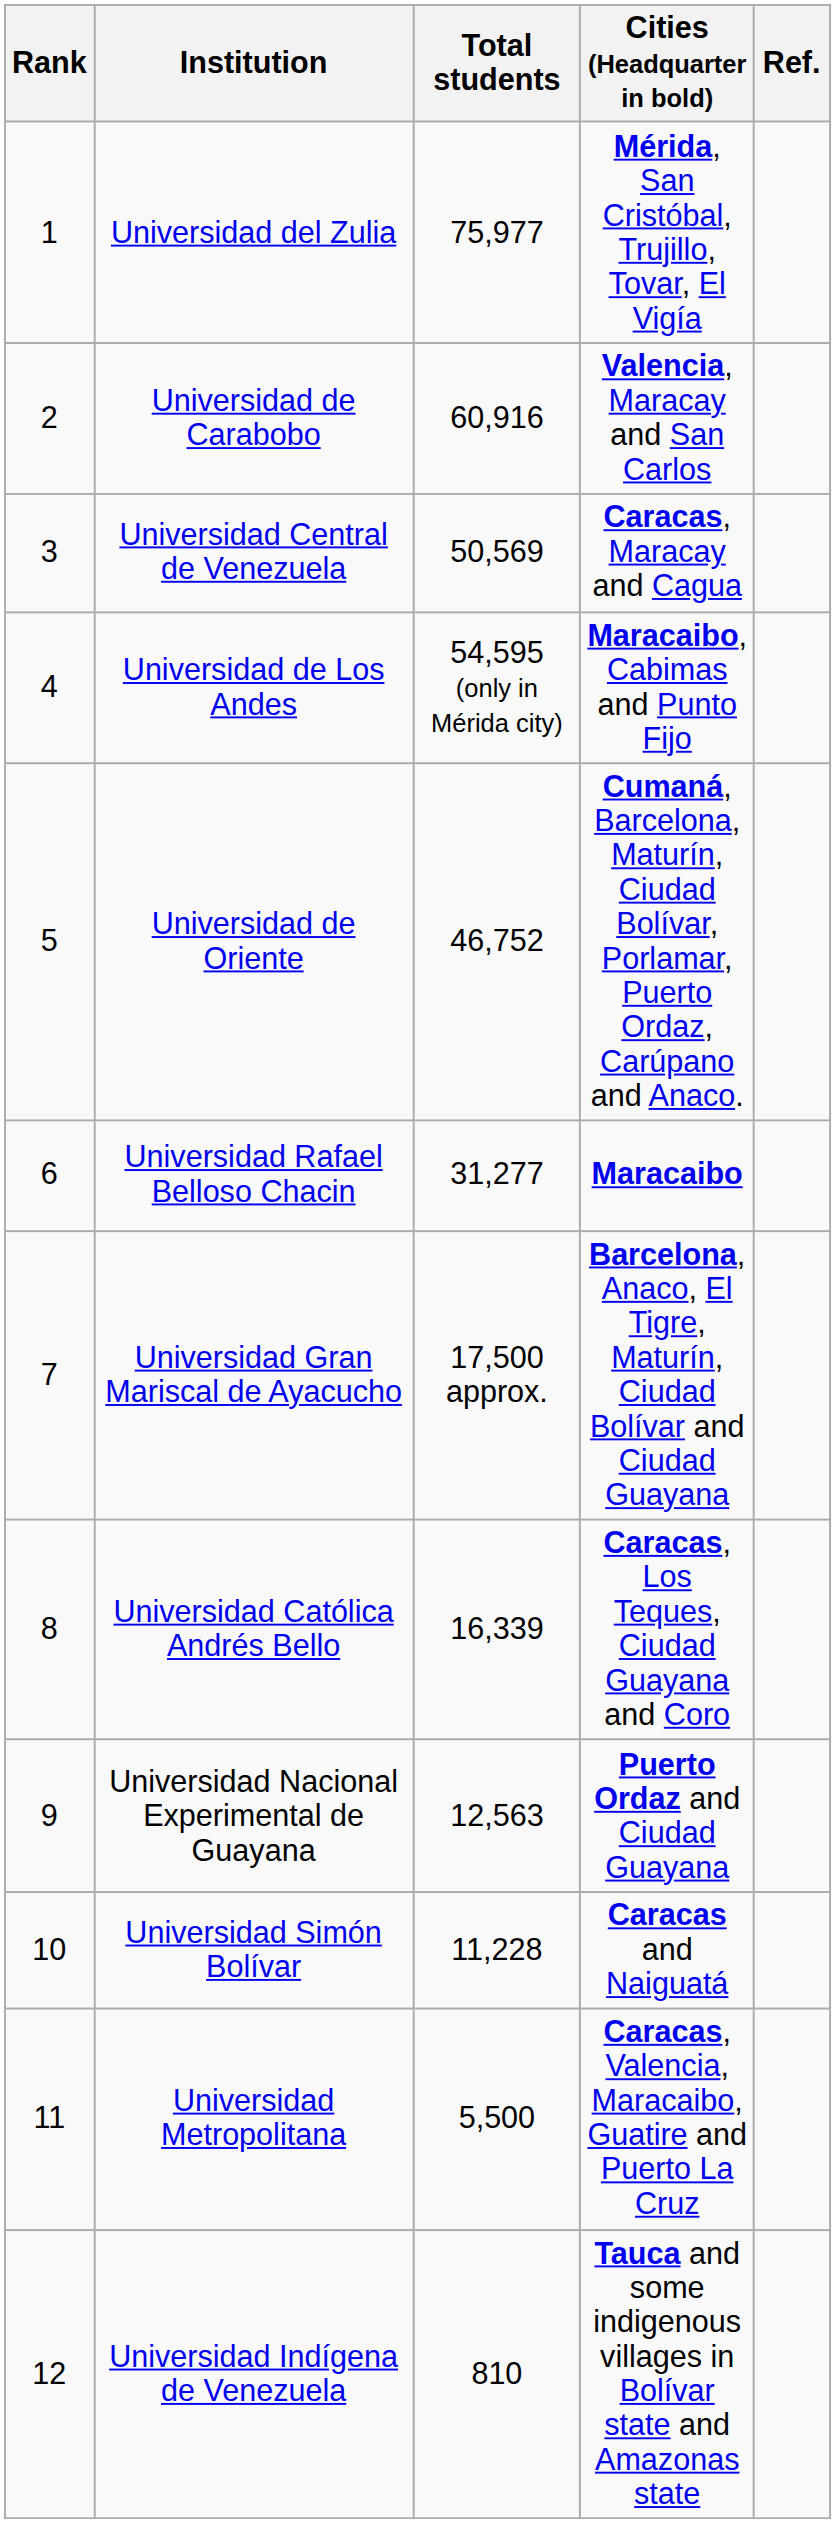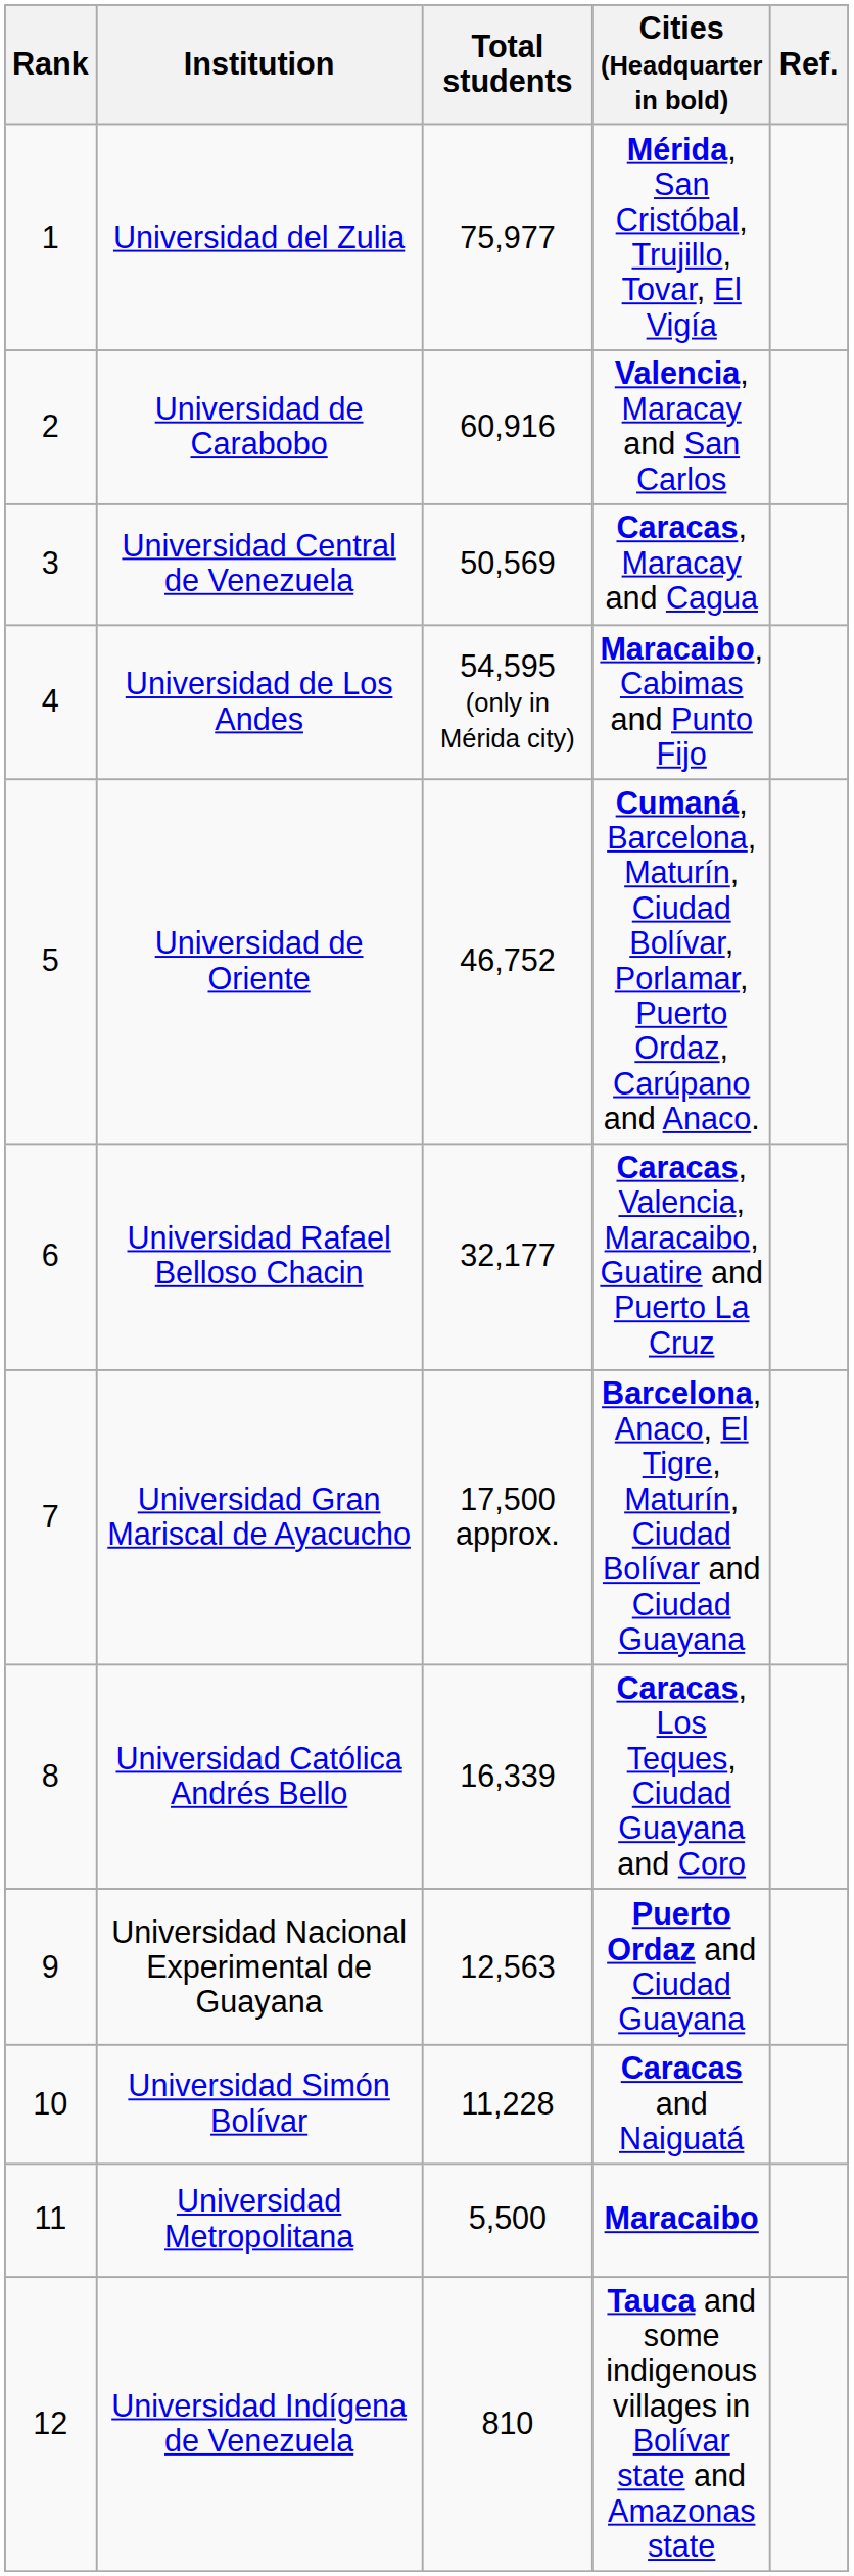Universidad Rafael Belloso Chacin | Total students: 31,277 -> 32,177
Universidad Rafael Belloso Chacin | Cities (Headquarter in bold): Maracaibo -> Caracas, Valencia, Maracaibo, Guatire and Puerto La Cruz
Universidad Metropolitana | Cities (Headquarter in bold): Caracas, Valencia, Maracaibo, Guatire and Puerto La Cruz -> Maracaibo
